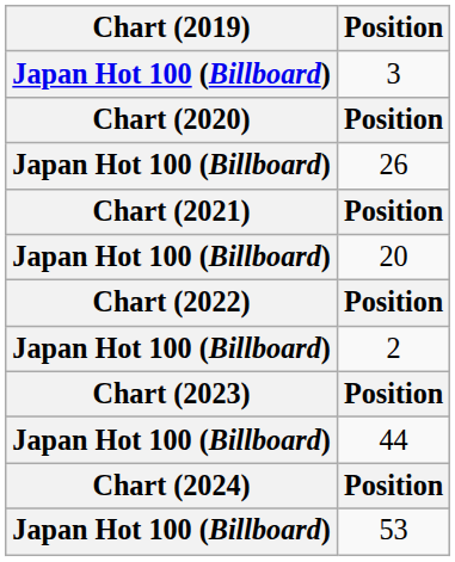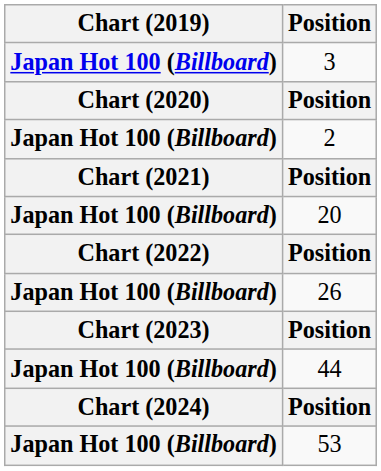rows swapped: 2 <-> 26
